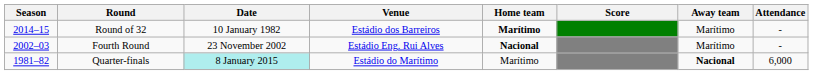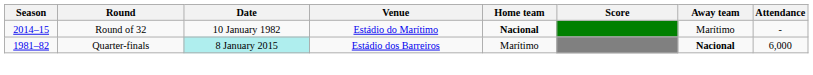Round of 32 | Venue: Estádio dos Barreiros -> Estádio do Marítimo
Round of 32 | Home team: Marítimo -> Nacional
- row: 2002–03 | Fourth Round | 23 November 2002 | Estádio Eng. Rui Alves | Nacional | Marítimo | -
Quarter-finals | Venue: Estádio do Marítimo -> Estádio dos Barreiros
